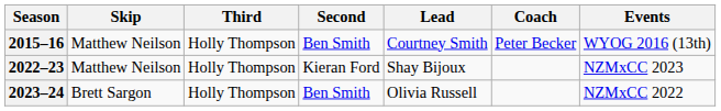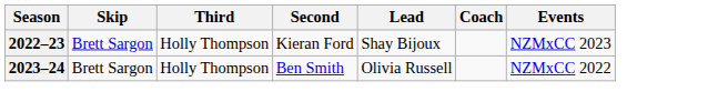- row: 2015–16 | Matthew Neilson | Holly Thompson | Ben Smith | Courtney Smith | Peter Becker | WYOG 2016 (13th)
2022–23 | Skip: Matthew Neilson -> Brett Sargon
